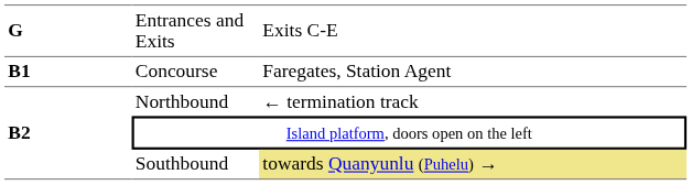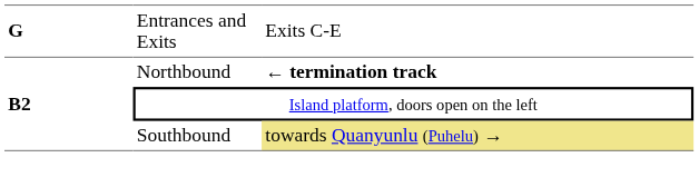- row: B1 | Concourse | Faregates, Station Agent
Northbound | column 3: normal -> bold
